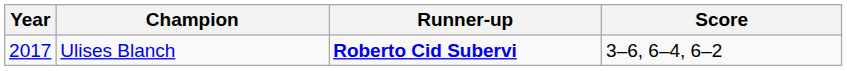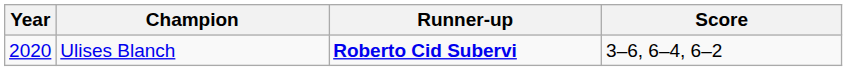Ulises Blanch | Year: 2017 -> 2020
